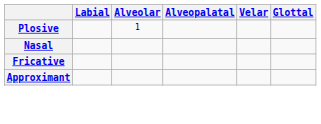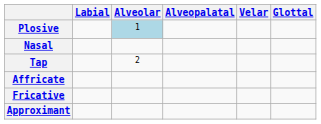Plosive | Alveolar: no background -> lightblue background
+ row: Tap | 2
+ row: Affricate
